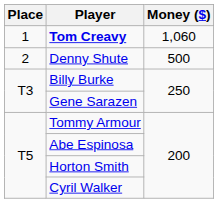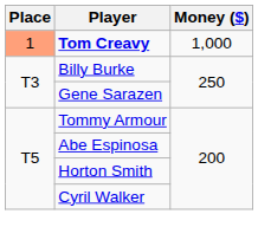Tom Creavy | Place: no background -> lightsalmon background
Tom Creavy | Money ($): 1,060 -> 1,000
- row: 2 | Denny Shute | 500
